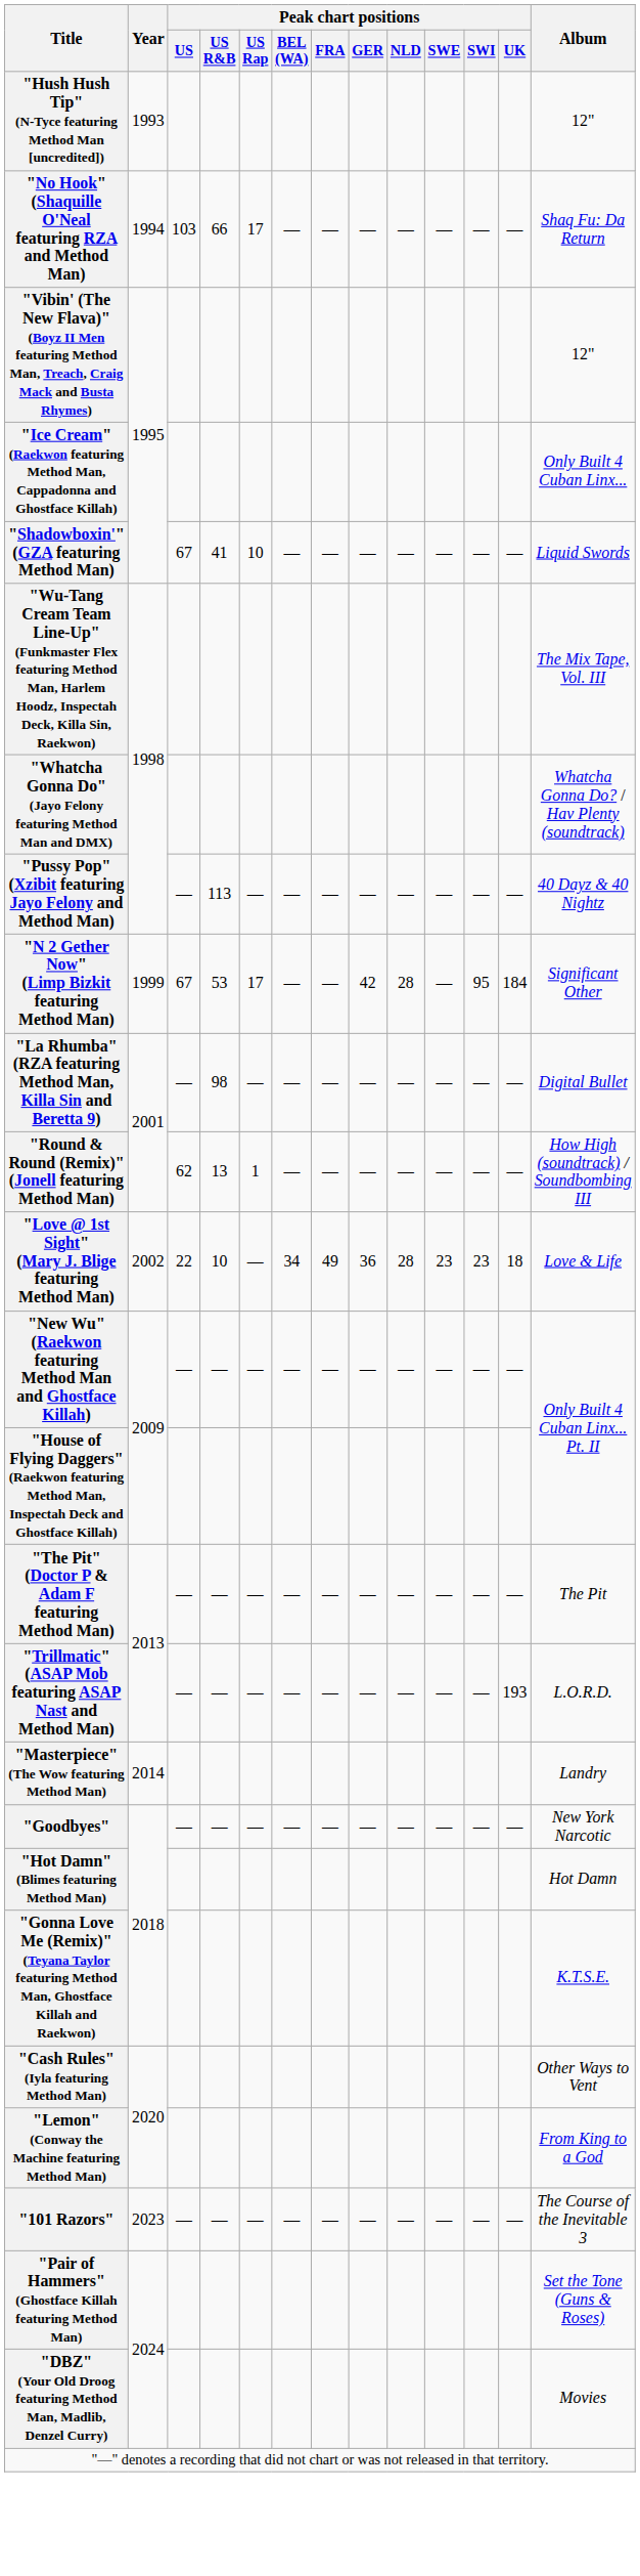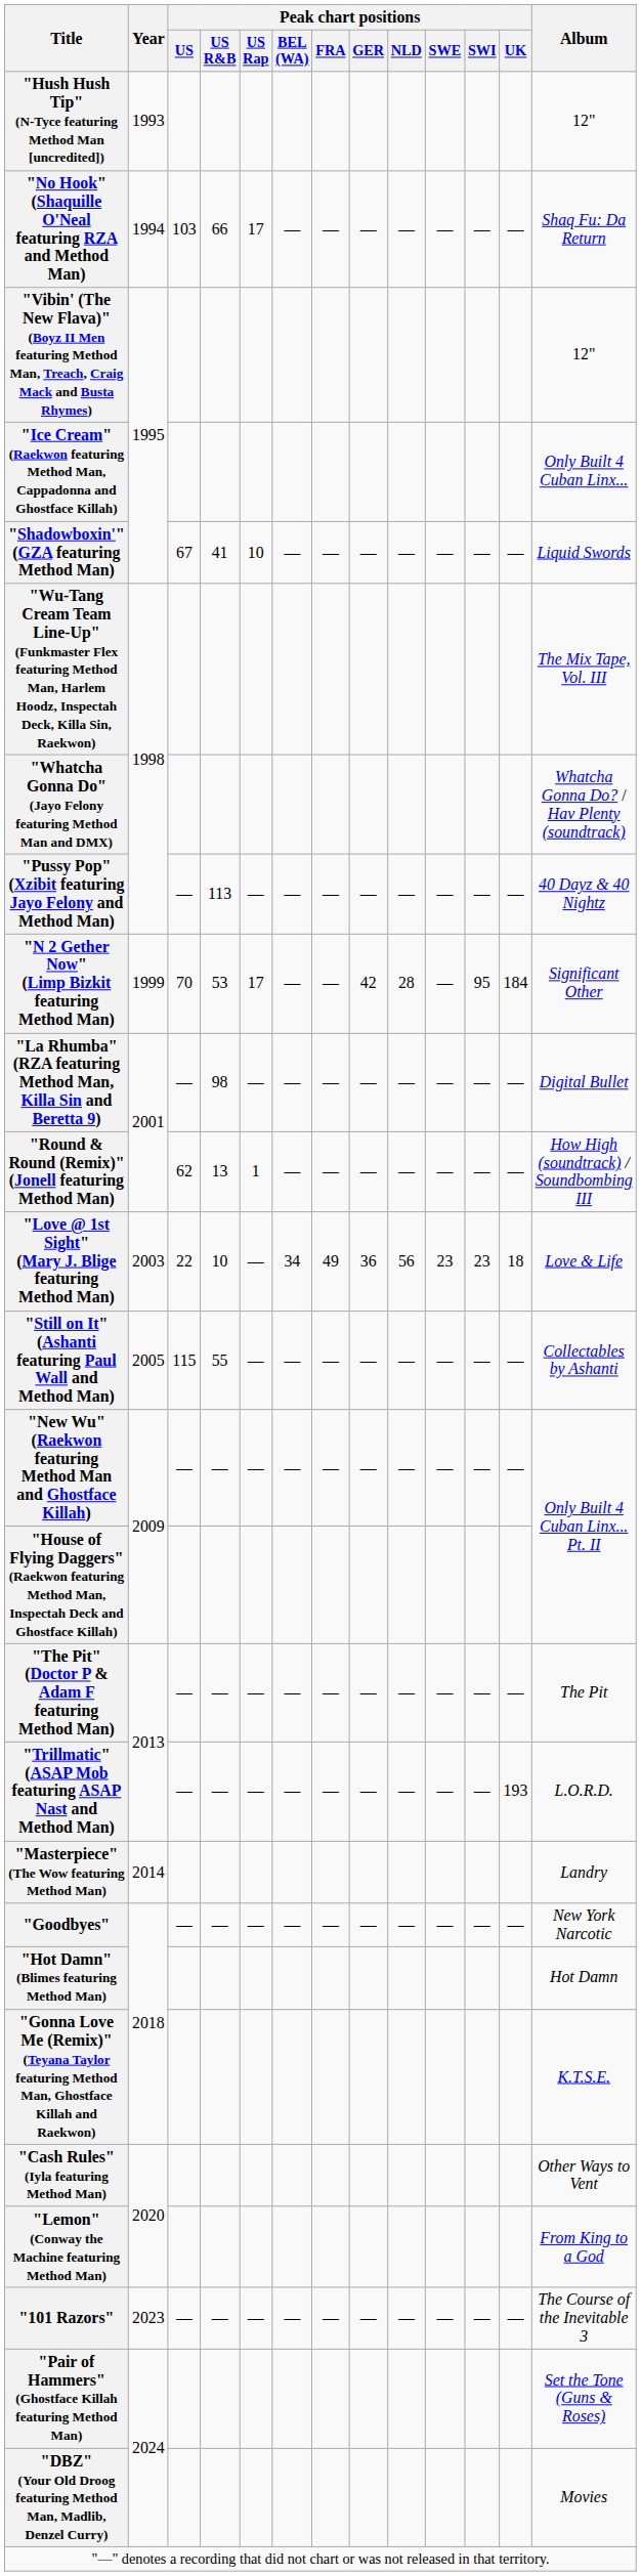"N 2 Gether Now" (Limp Bizkit featuring Method Man) | Peak chart positions / US: 67 -> 70
"Love @ 1st Sight" (Mary J. Blige featuring Method Man) | Year: 2002 -> 2003
"Love @ 1st Sight" (Mary J. Blige featuring Method Man) | Peak chart positions / NLD: 28 -> 56
+ row: "Still on It" (Ashanti featuring Paul Wall and Method Man) | 2005 | 115 | 55 | — | — | — | — | — | — | — | — | Collectables by Ashanti
